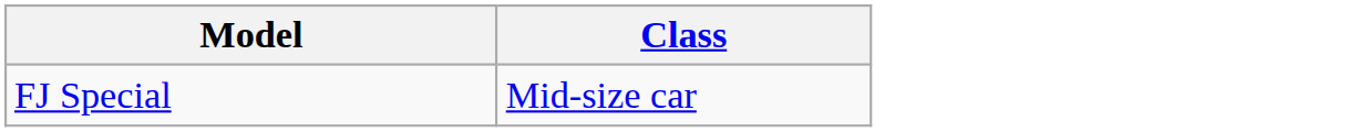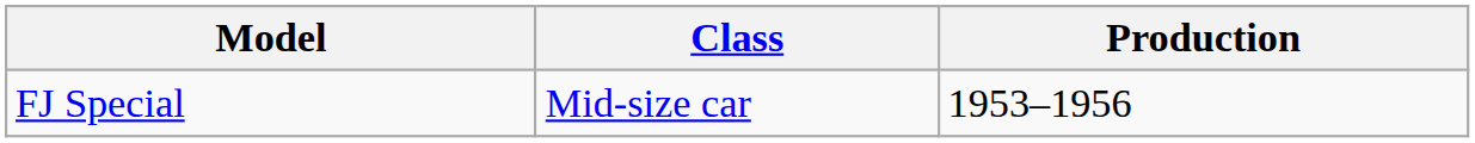+ column: Production | 1953–1956
